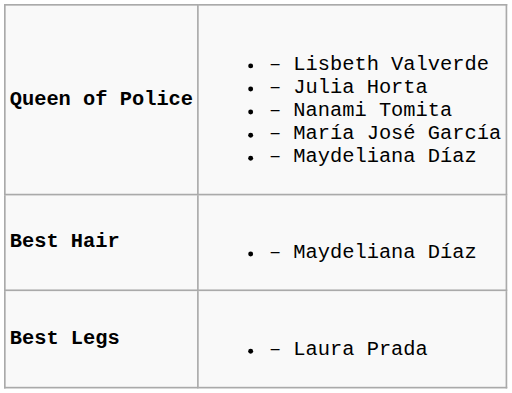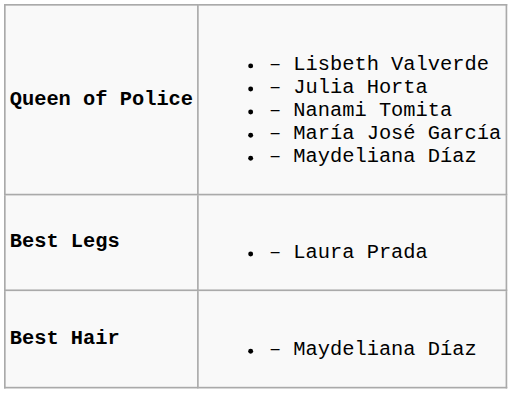rows swapped: Best Legs <-> Best Hair
